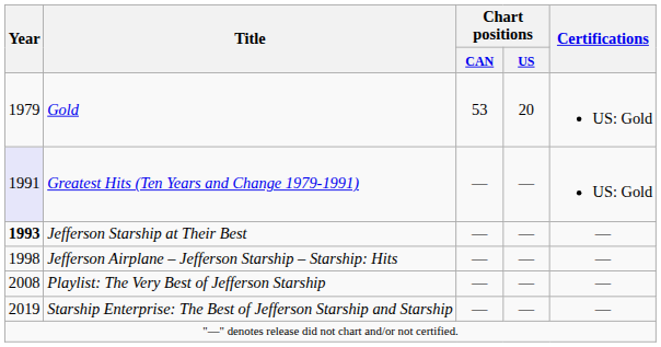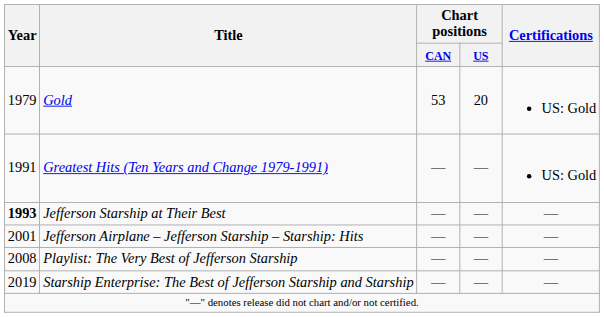Greatest Hits (Ten Years and Change 1979-1991) | Year: lavender background -> no background
Jefferson Airplane – Jefferson Starship – Starship: Hits | Year: 1998 -> 2001
